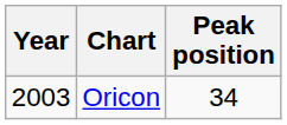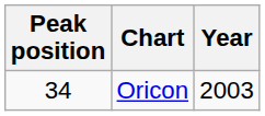columns swapped: Year <-> Peak position
